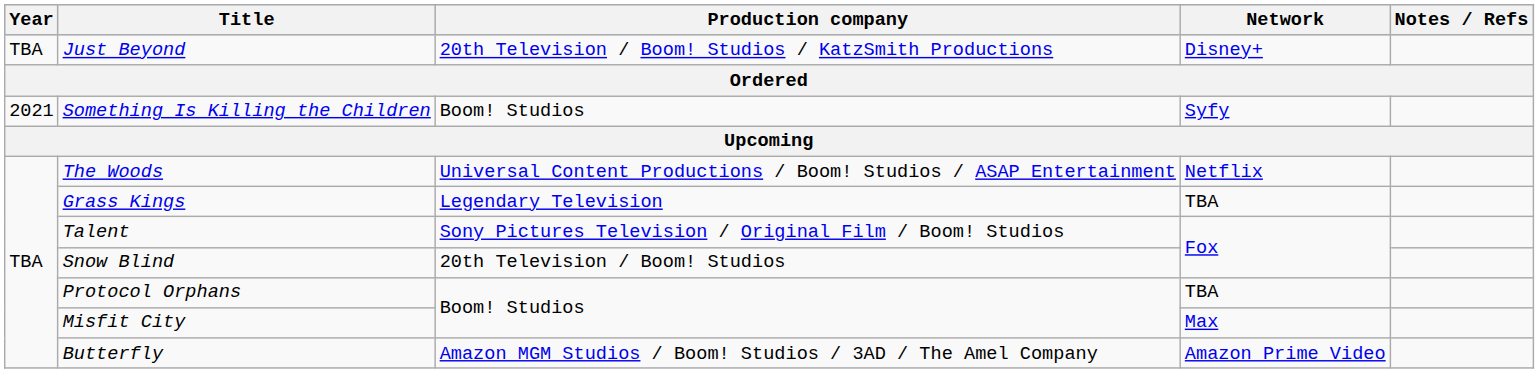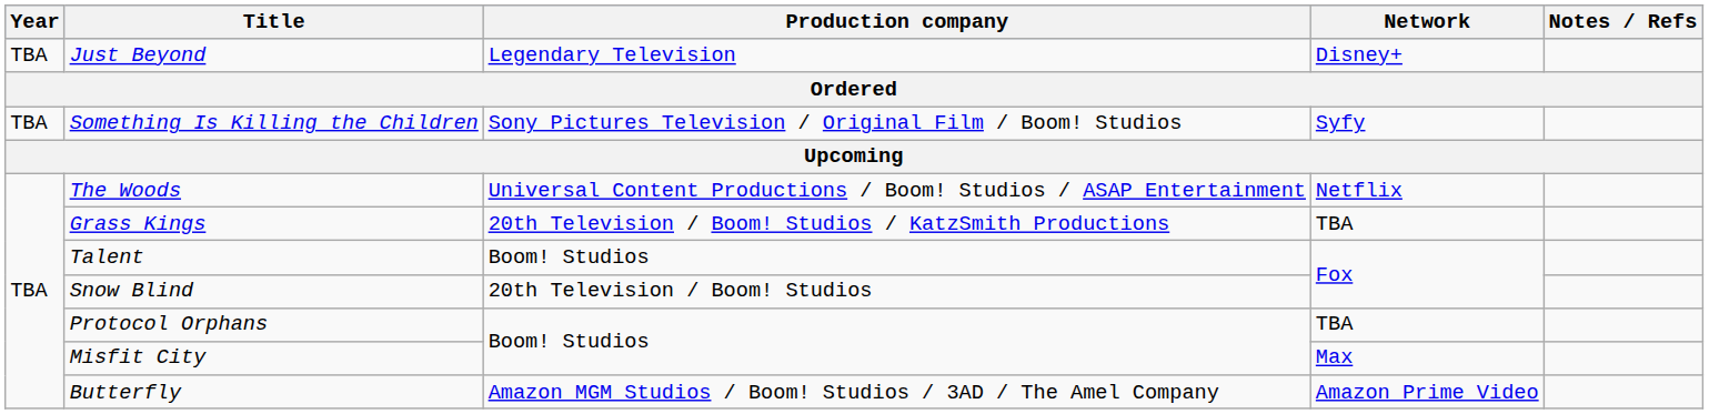Just Beyond | Production company: 20th Television / Boom! Studios / KatzSmith Productions -> Legendary Television
Something Is Killing the Children | Year: 2021 -> TBA
Something Is Killing the Children | Production company: Boom! Studios -> Sony Pictures Television / Original Film / Boom! Studios
Grass Kings | Production company: Legendary Television -> 20th Television / Boom! Studios / KatzSmith Productions
Talent | Production company: Sony Pictures Television / Original Film / Boom! Studios -> Boom! Studios
